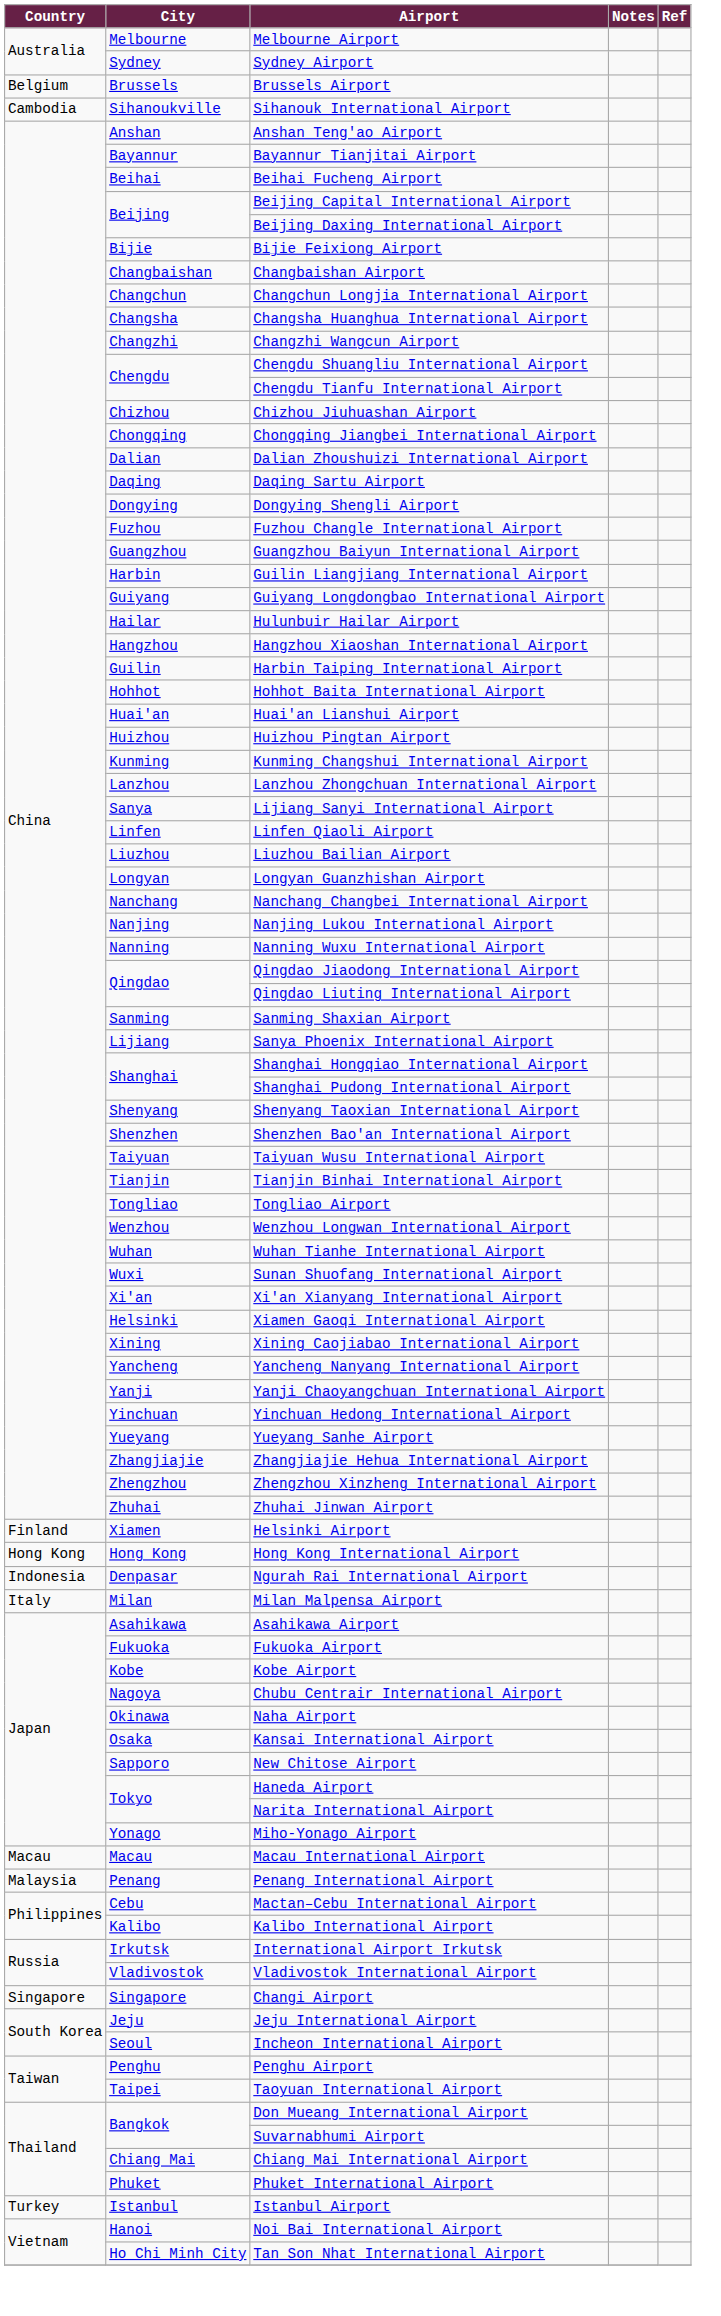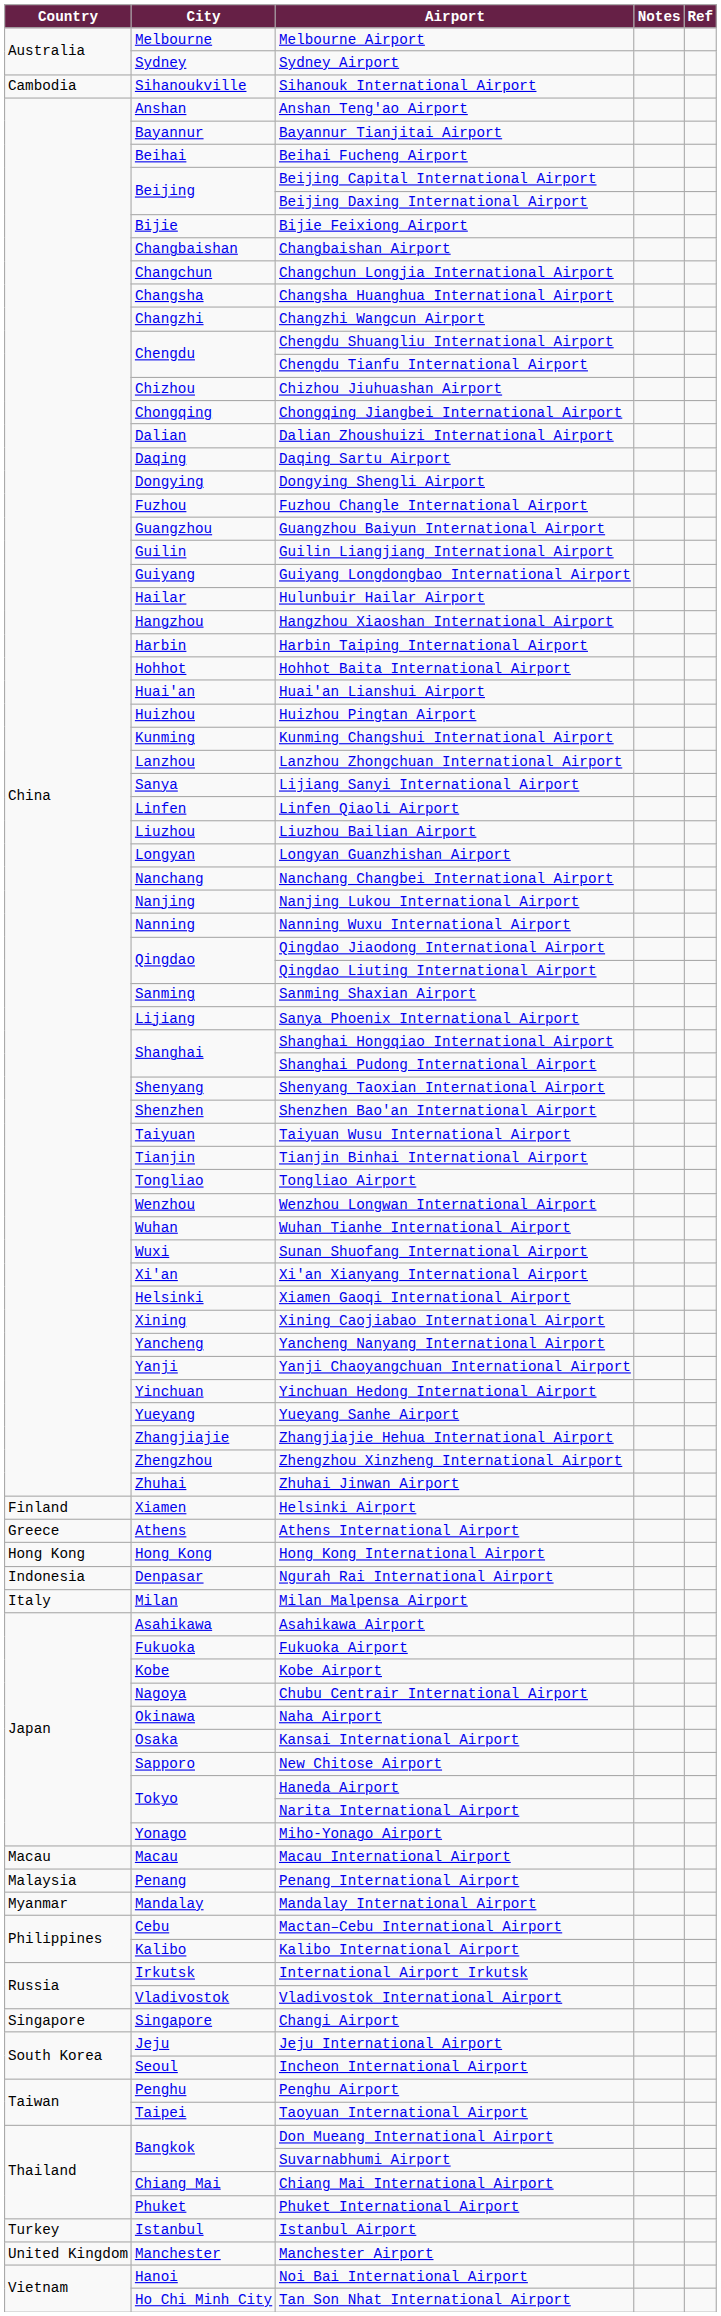- row: Belgium | Brussels | Brussels Airport
Guilin Liangjiang International Airport | City: Harbin -> Guilin
Harbin Taiping International Airport | City: Guilin -> Harbin
+ row: Greece | Athens | Athens International Airport
+ row: Myanmar | Mandalay | Mandalay International Airport
+ row: United Kingdom | Manchester | Manchester Airport
